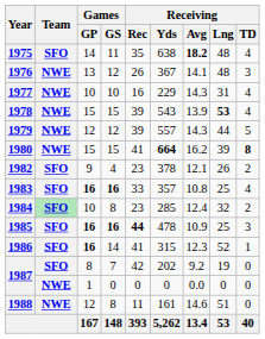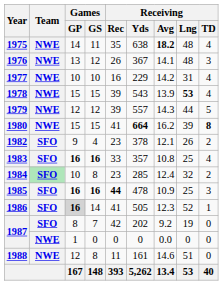1975 | Team: SFO -> NWE
1977 | Receiving / Avg: 14.3 -> 14.2
1986 | Games / GP: no background -> lightgrey background
1986 | Receiving / Yds: 315 -> 505
